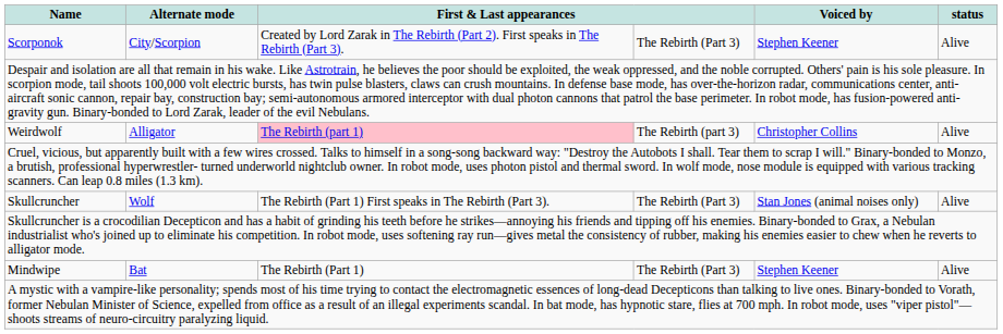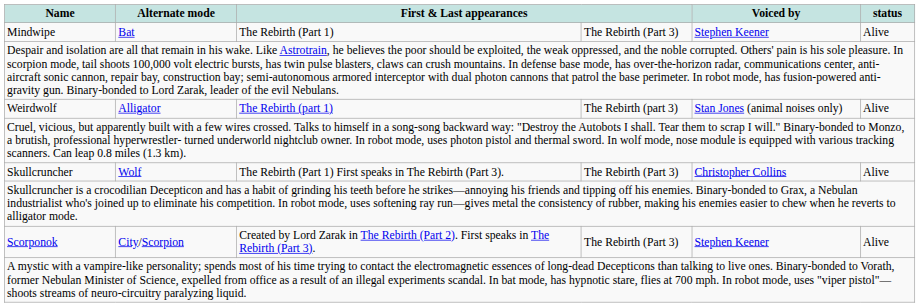rows swapped: Scorponok <-> Mindwipe
Weirdwolf | column 3: pink background -> no background
Weirdwolf | Voiced by: Christopher Collins -> Stan Jones (animal noises only)
Skullcruncher | Voiced by: Stan Jones (animal noises only) -> Christopher Collins
